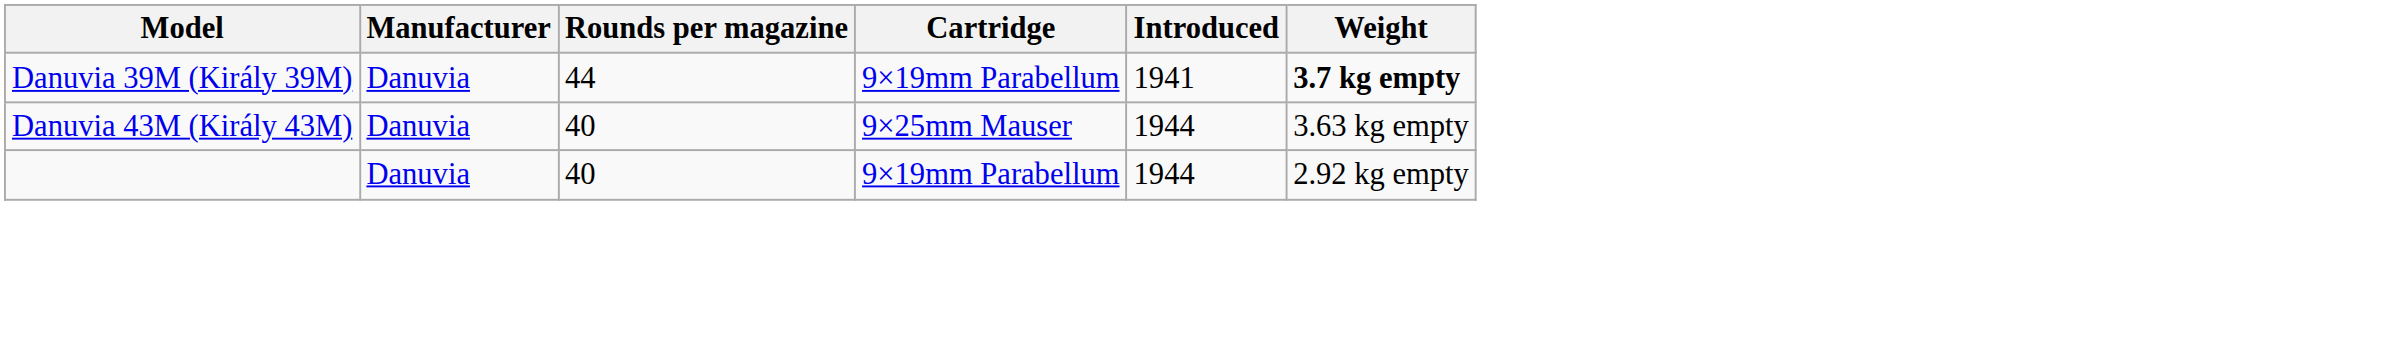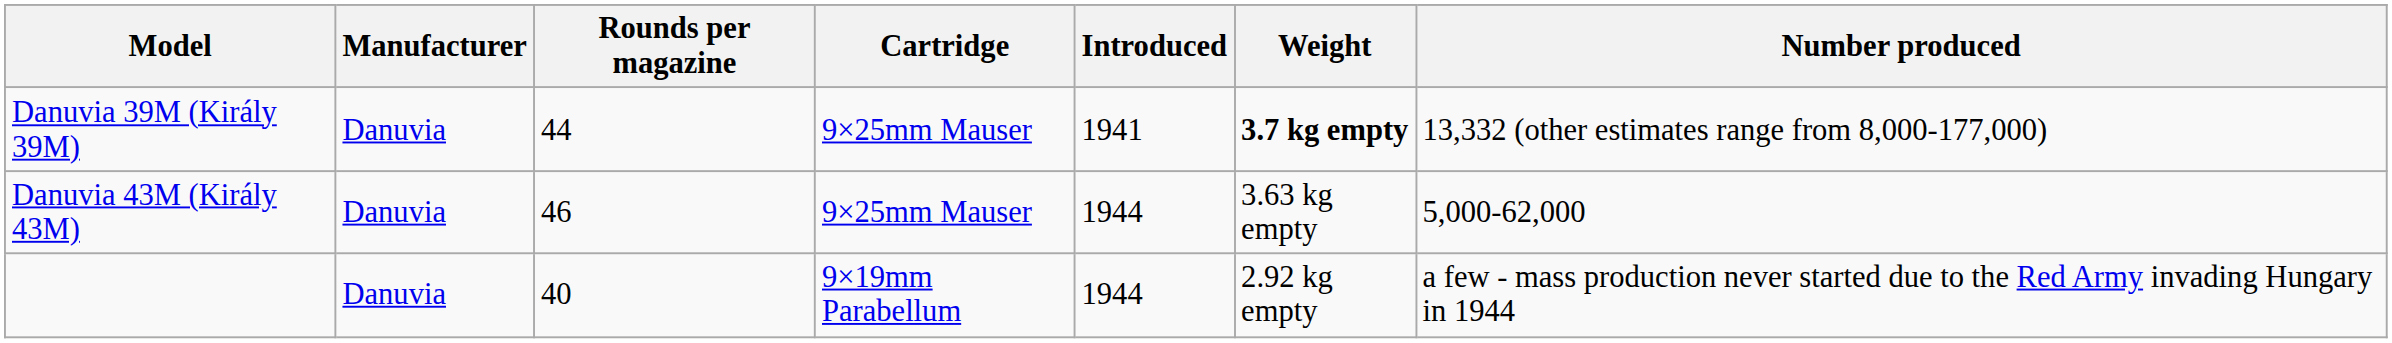+ column: Number produced | 13,332 (other estimates range from 8,000-177,000) | 5,000-62,000 | a few - mass production never started due to the Red Army invading Hungary in 1944
Danuvia 39M (Király 39M) | Cartridge: 9×19mm Parabellum -> 9×25mm Mauser
Danuvia 43M (Király 43M) | Rounds per magazine: 40 -> 46
